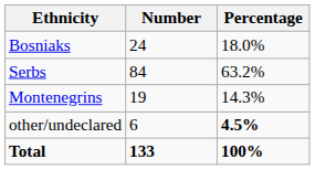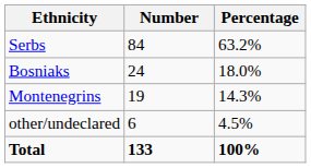rows swapped: Serbs <-> Bosniaks
other/undeclared | Percentage: bold -> normal
